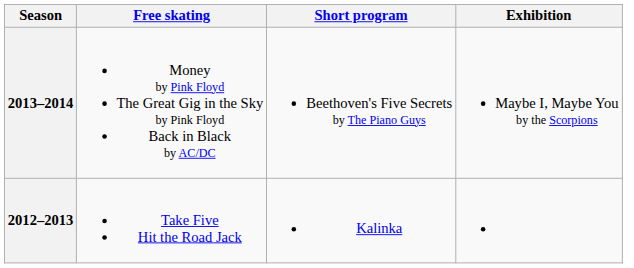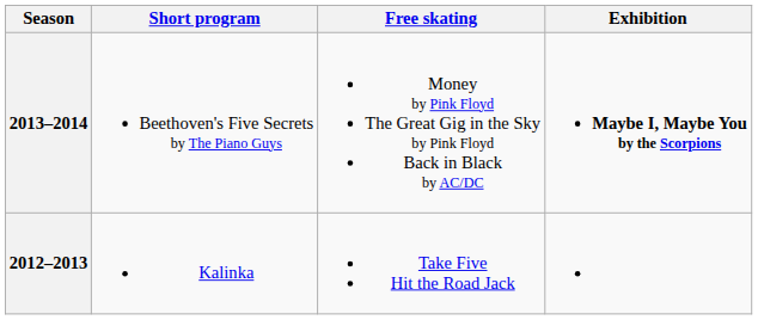columns swapped: Short program <-> Free skating
2013–2014 | Exhibition: normal -> bold
